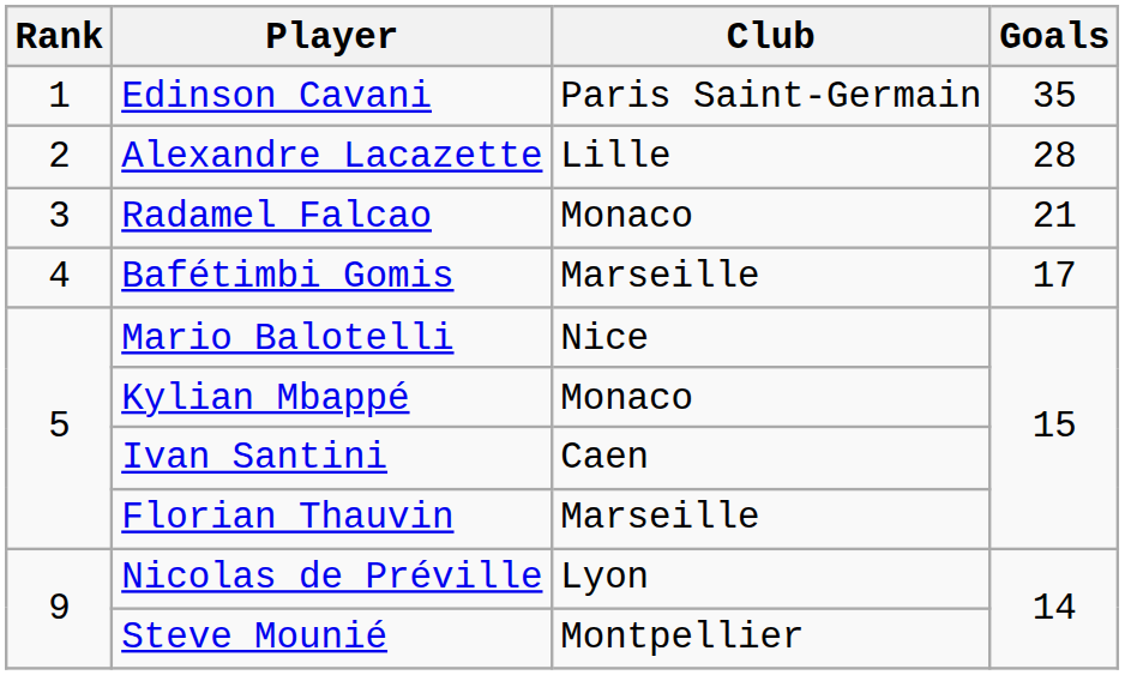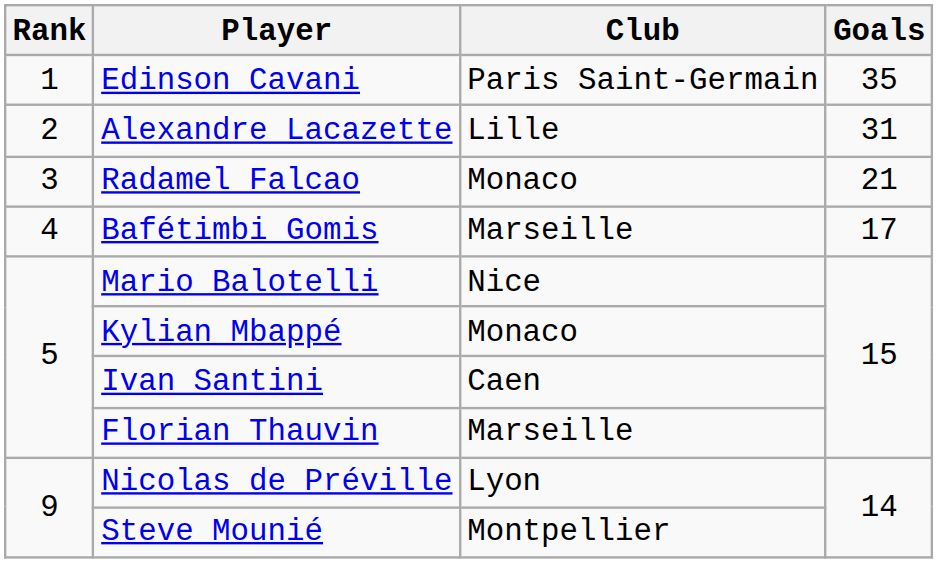Alexandre Lacazette | Goals: 28 -> 31
